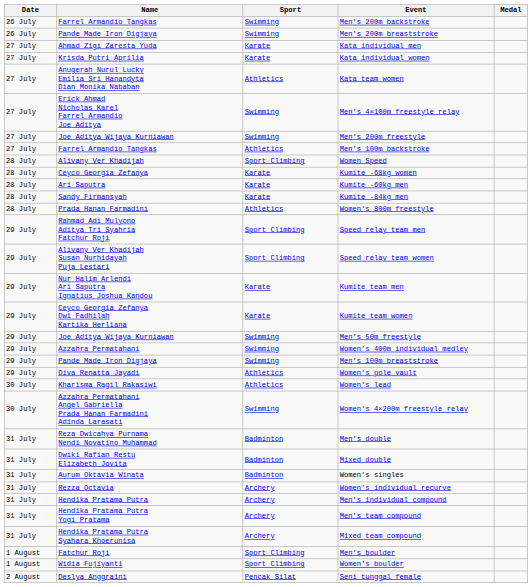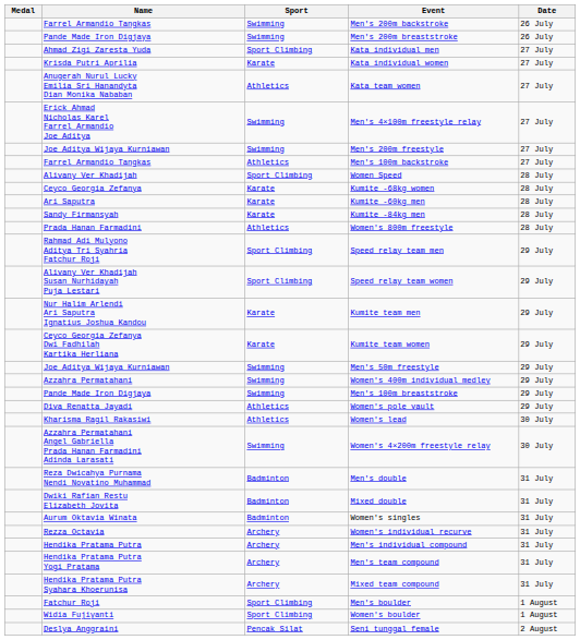columns swapped: Medal <-> Date
Kata individual men | Sport: Karate -> Sport Climbing
